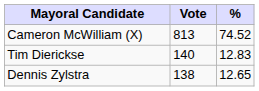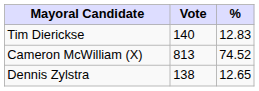rows swapped: Cameron McWilliam (X) <-> Tim Dierickse
